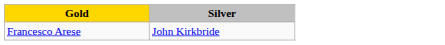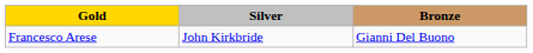+ column: Bronze | Gianni Del Buono
